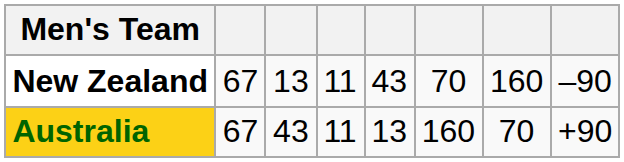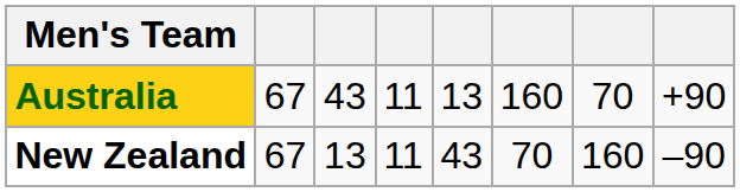rows swapped: Australia <-> New Zealand
